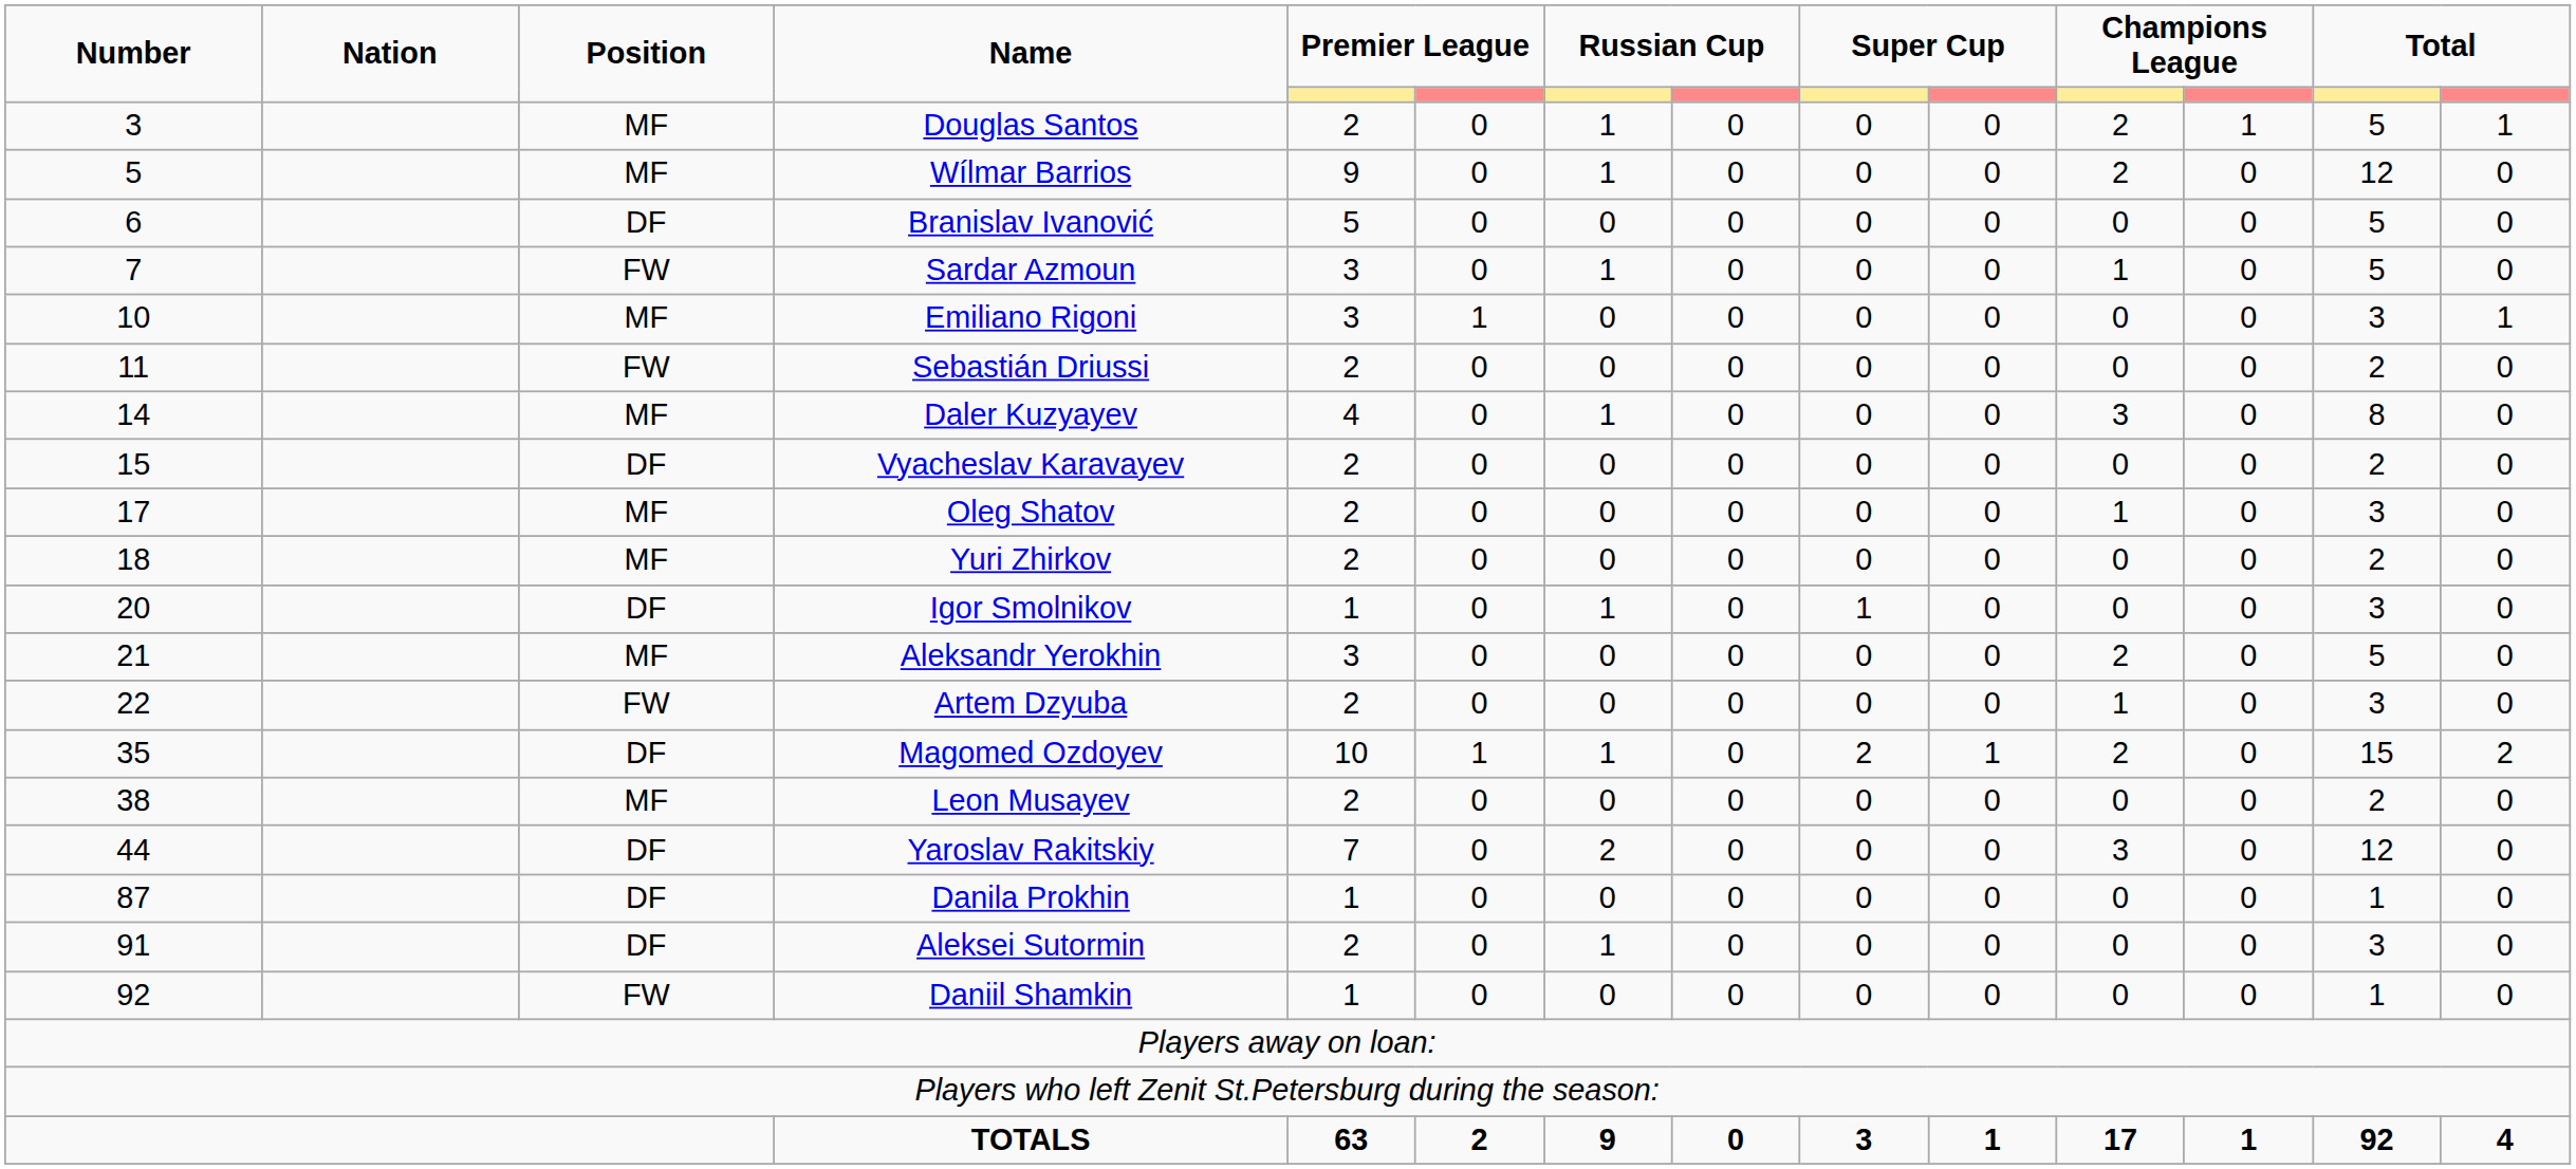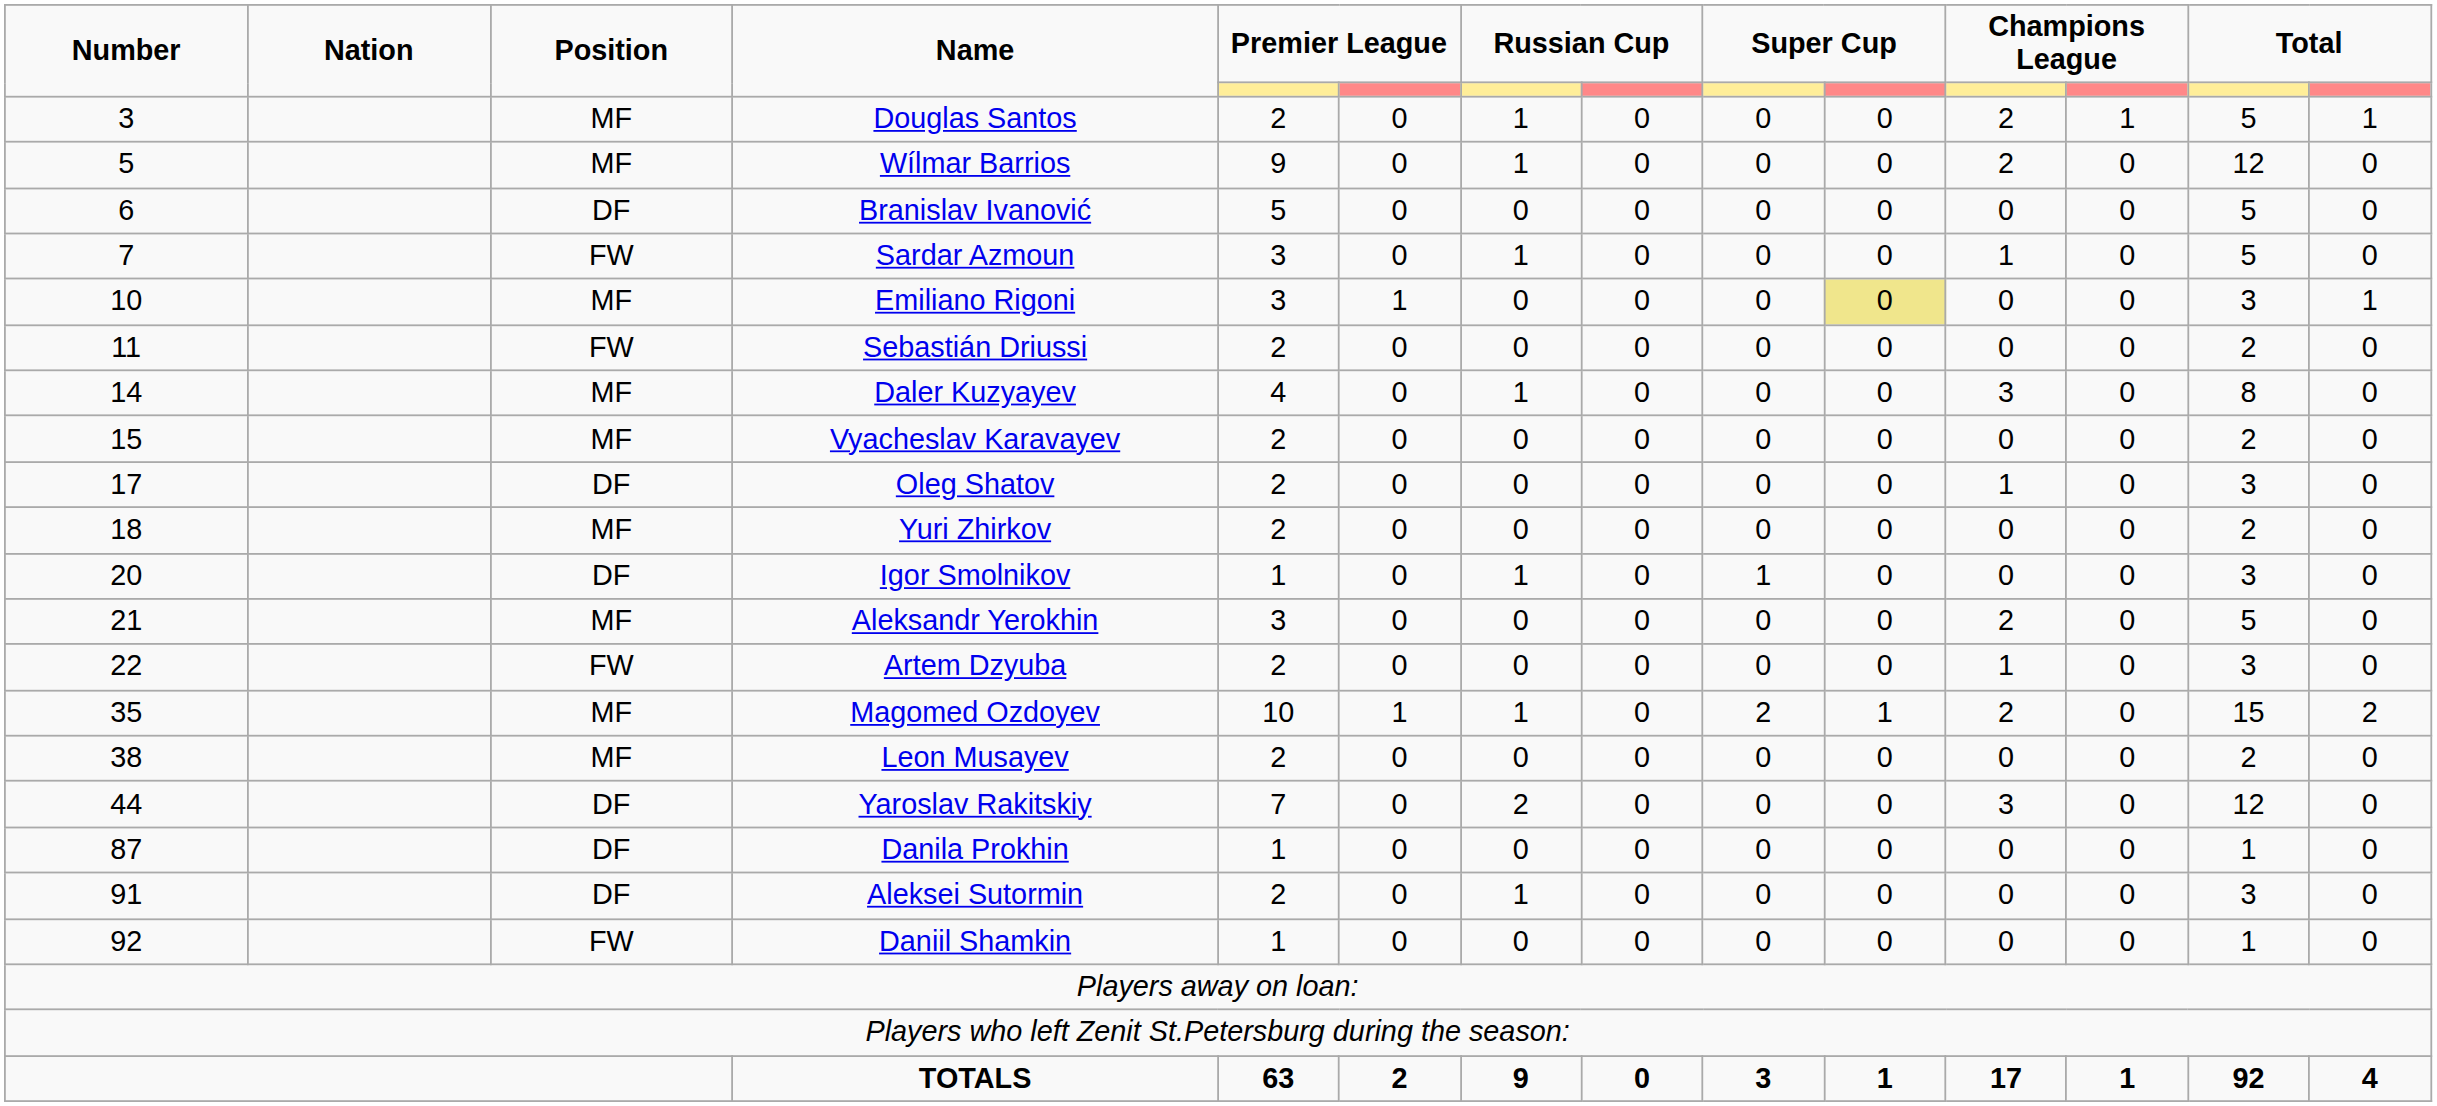Emiliano Rigoni | column 10: no background -> khaki background
Vyacheslav Karavayev | Position: DF -> MF
Oleg Shatov | Position: MF -> DF
Magomed Ozdoyev | Position: DF -> MF
